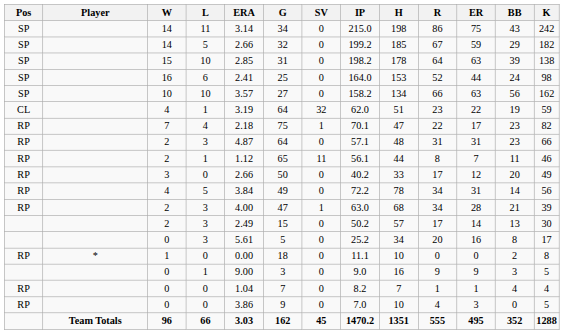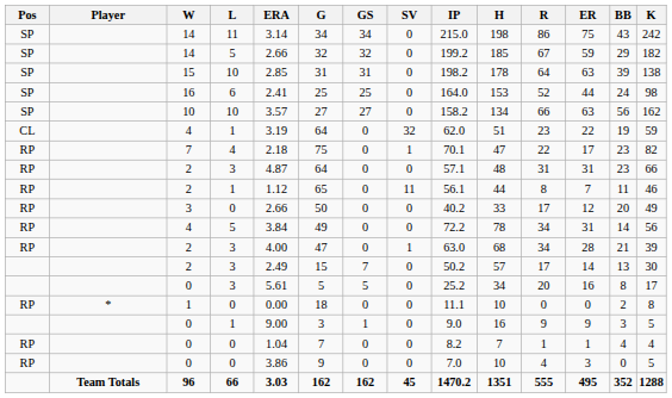+ column: GS | 34 | 32 | 31 | 25 | 27 | 0 | 0 | 0 | 0 | 0 | 0 | 0 | 7 | 5 | 0 | 1 | 0 | 0 | 162
